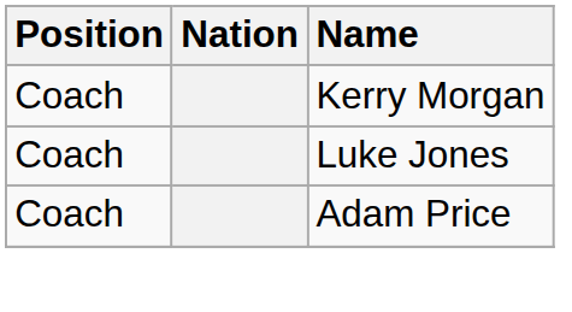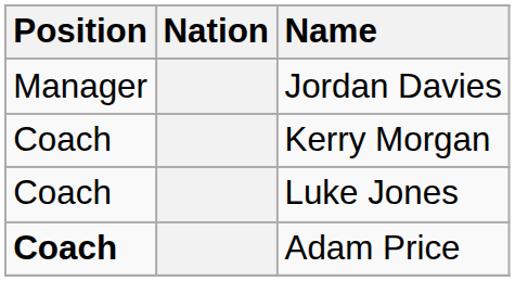+ row: Manager | Jordan Davies
Adam Price | Position: normal -> bold
